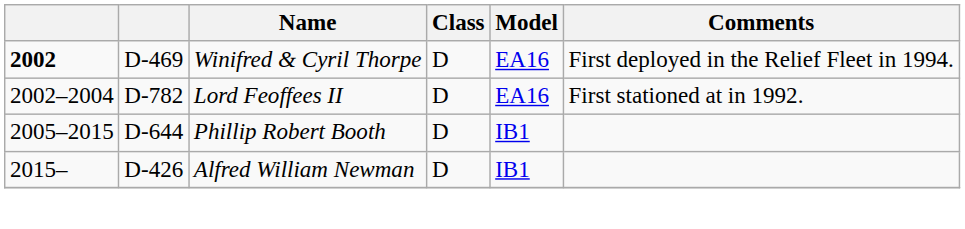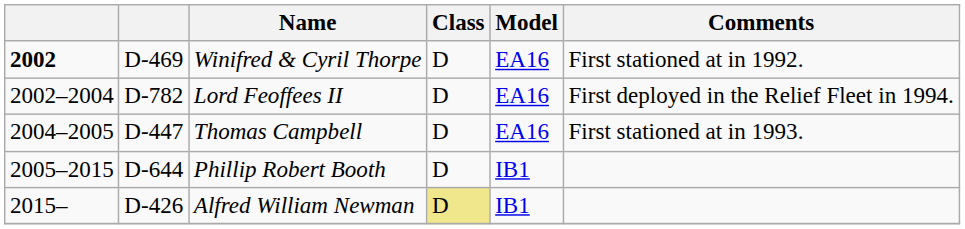Winifred & Cyril Thorpe | Comments: First deployed in the Relief Fleet in 1994. -> First stationed at in 1992.
Lord Feoffees II | Comments: First stationed at in 1992. -> First deployed in the Relief Fleet in 1994.
+ row: 2004–2005 | D-447 | Thomas Campbell | D | EA16 | First stationed at in 1993.
Alfred William Newman | Class: no background -> khaki background
